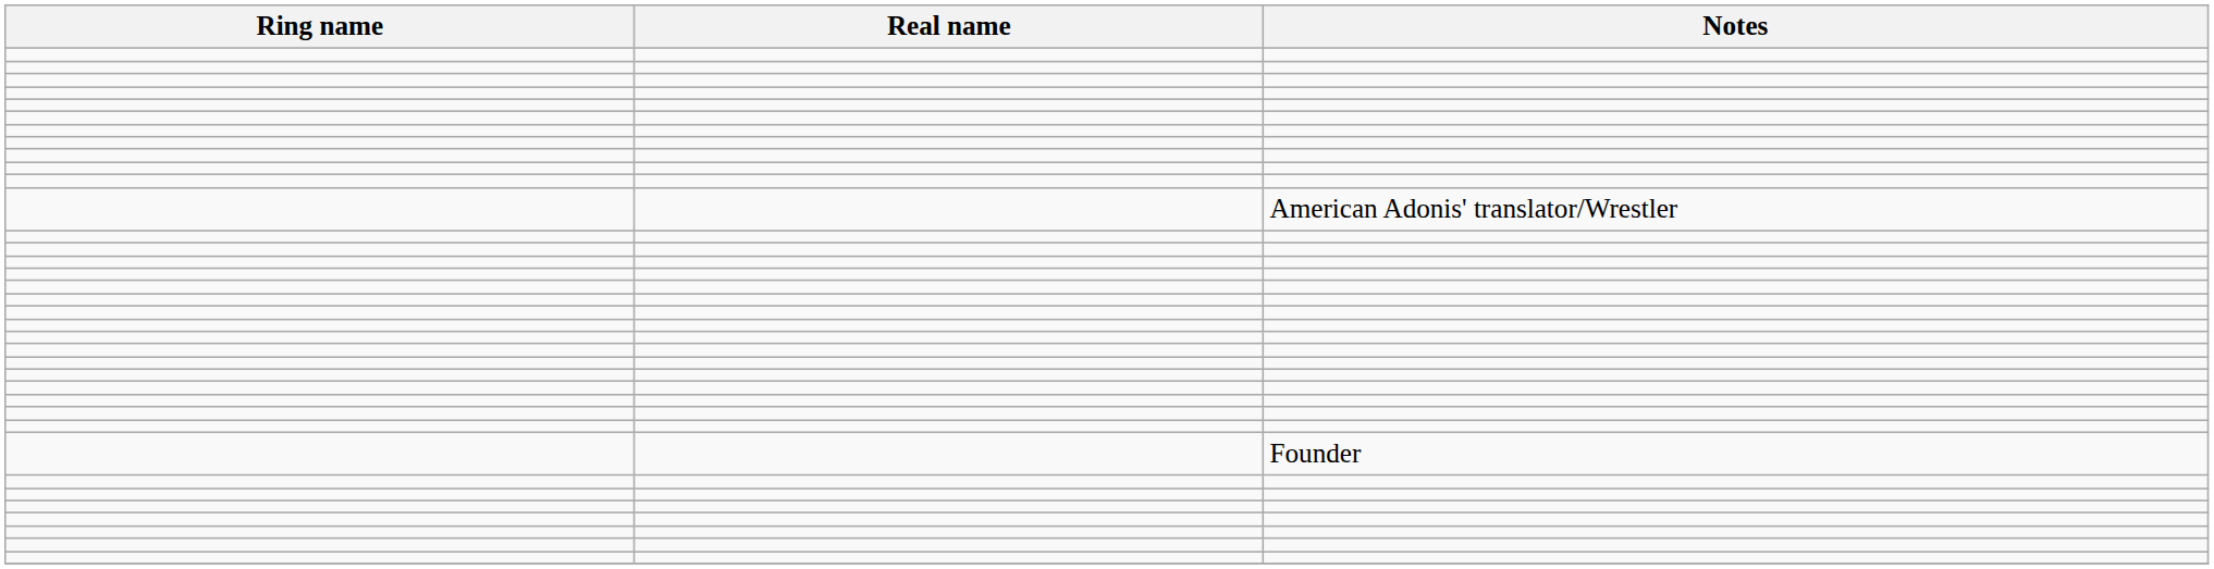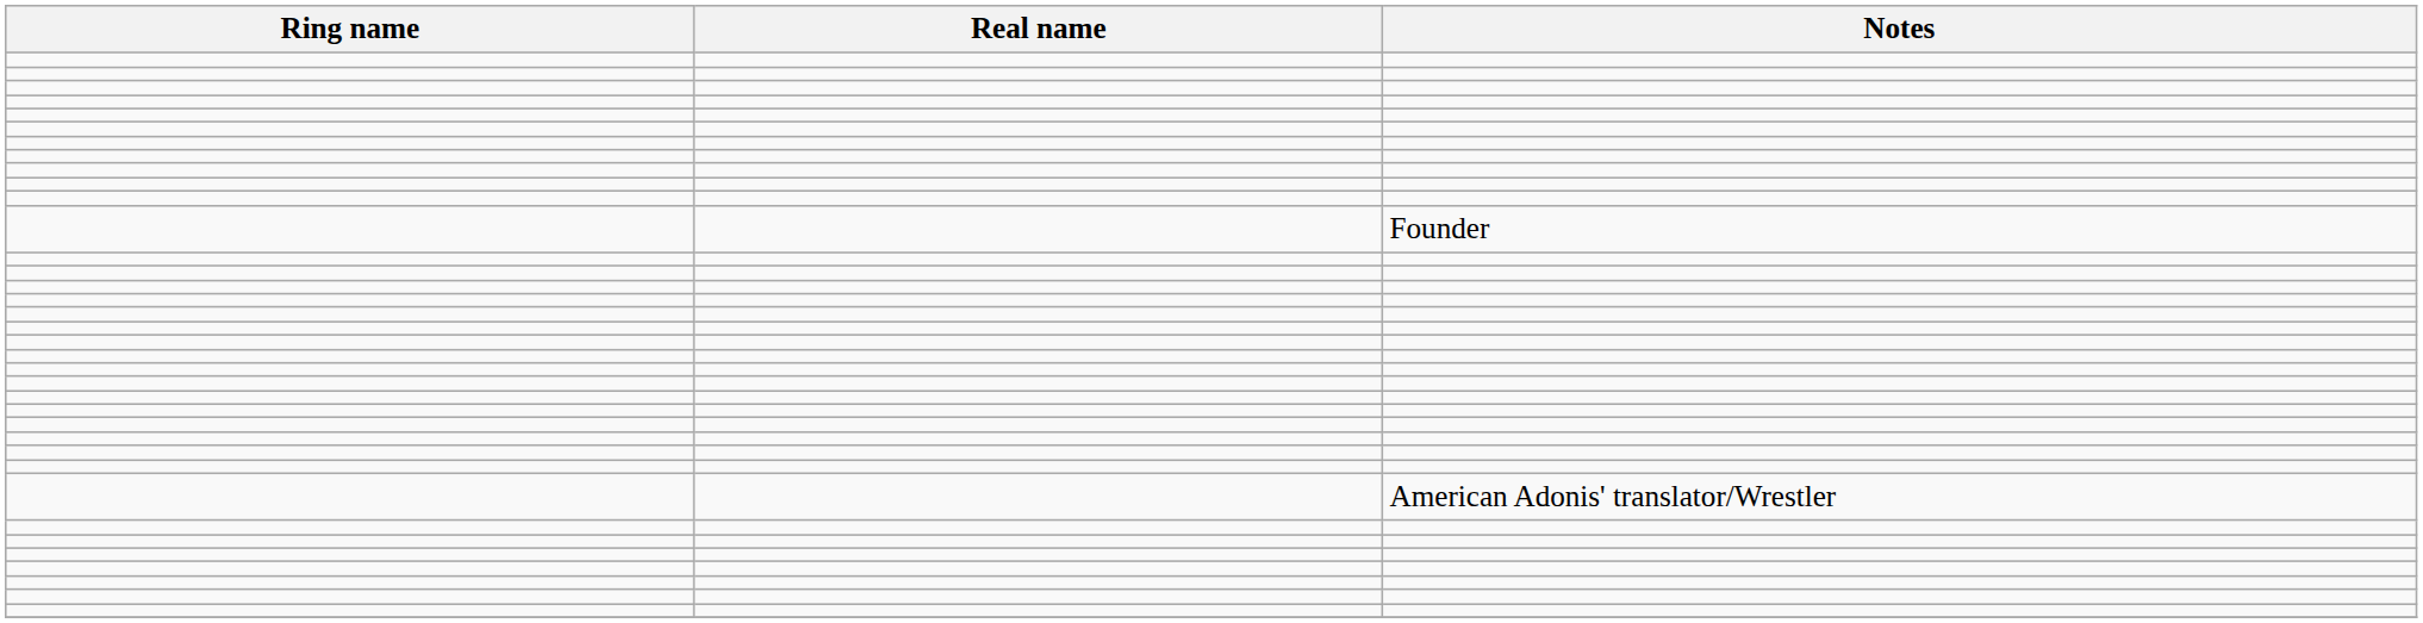rows swapped: Founder <-> American Adonis' translator/Wrestler
